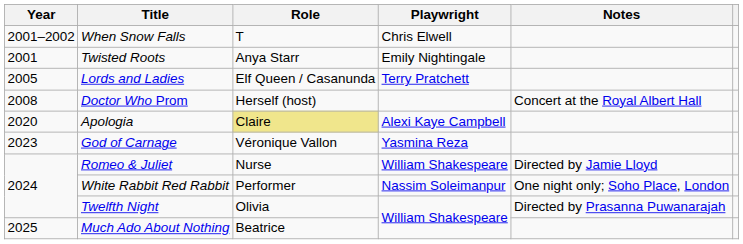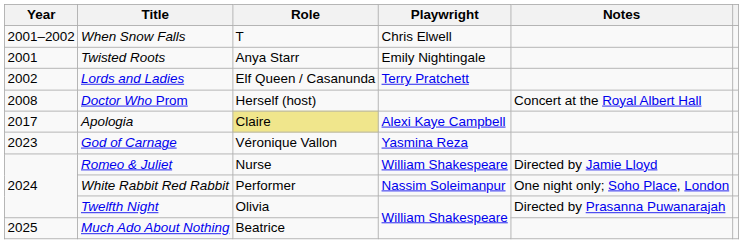Lords and Ladies | Year: 2005 -> 2002
Apologia | Year: 2020 -> 2017
